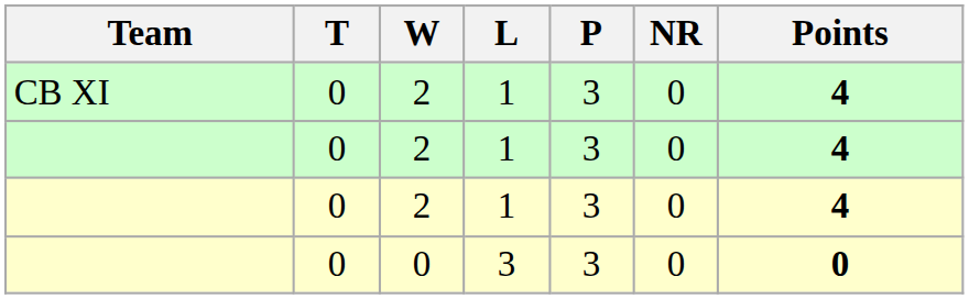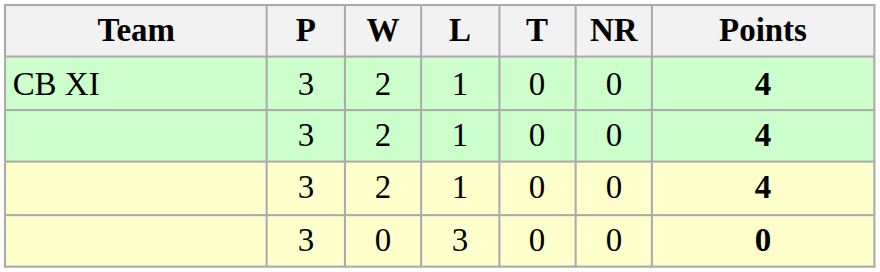columns swapped: P <-> T
